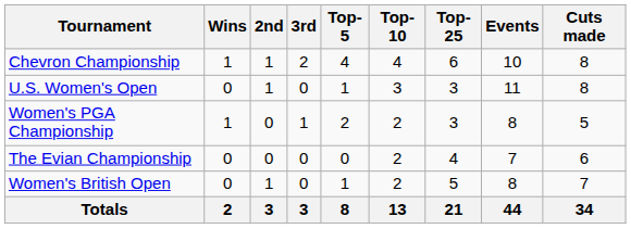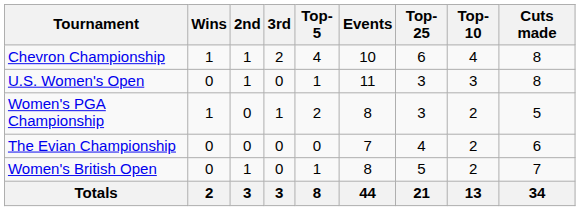columns swapped: Top-10 <-> Events
